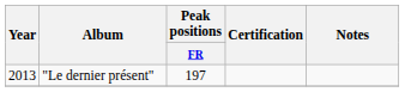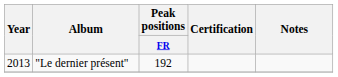"Le dernier présent" | Peak positions / FR: 197 -> 192
